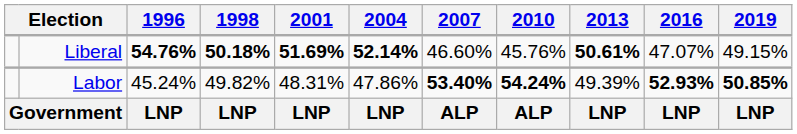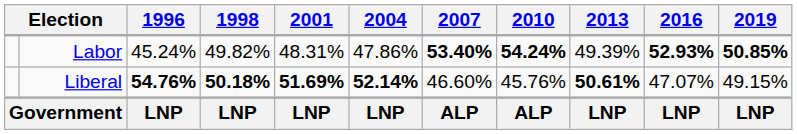rows swapped: Labor <-> Liberal
